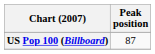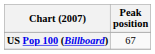US Pop 100 (Billboard) | Peak position: 87 -> 67
